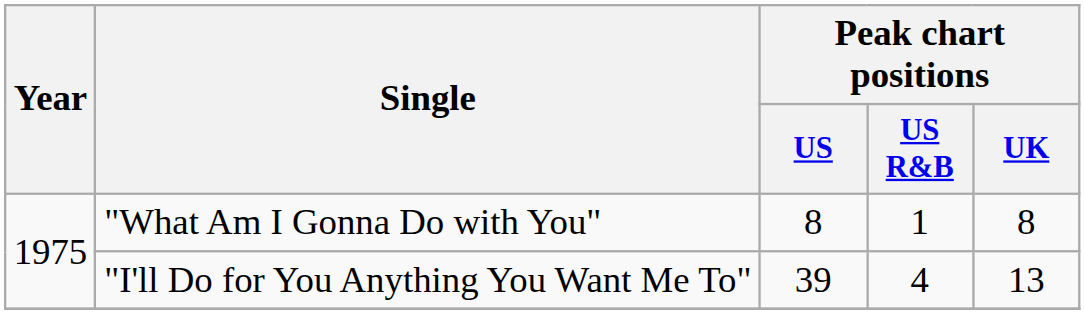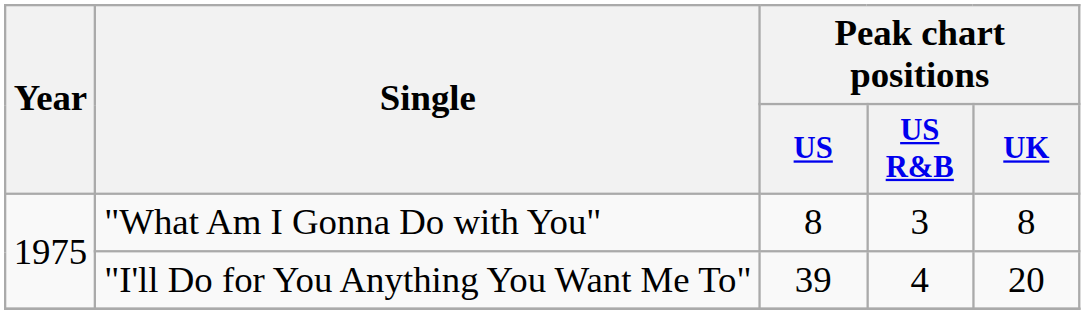"What Am I Gonna Do with You" | Peak chart positions / US R&B: 1 -> 3
"I'll Do for You Anything You Want Me To" | Peak chart positions / UK: 13 -> 20
